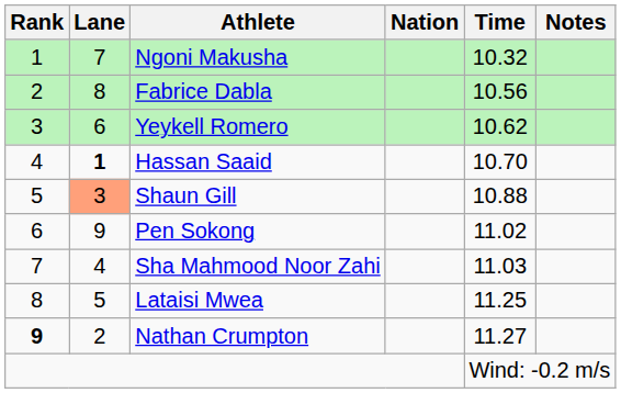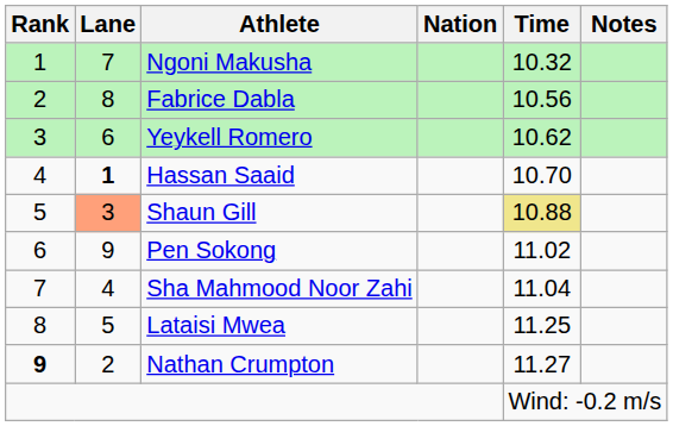Shaun Gill | Time: no background -> khaki background
Sha Mahmood Noor Zahi | Time: 11.03 -> 11.04
